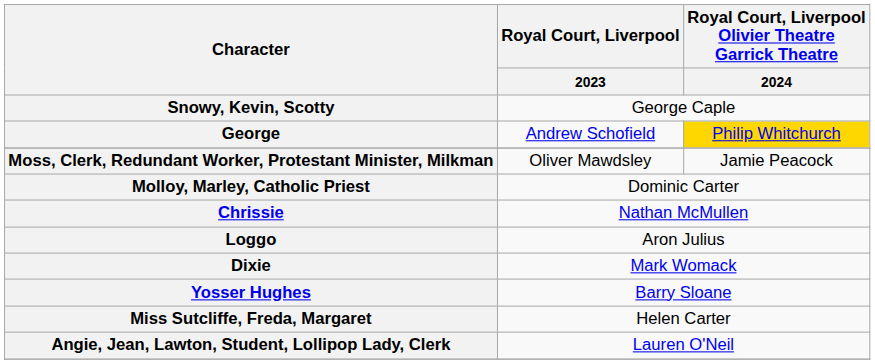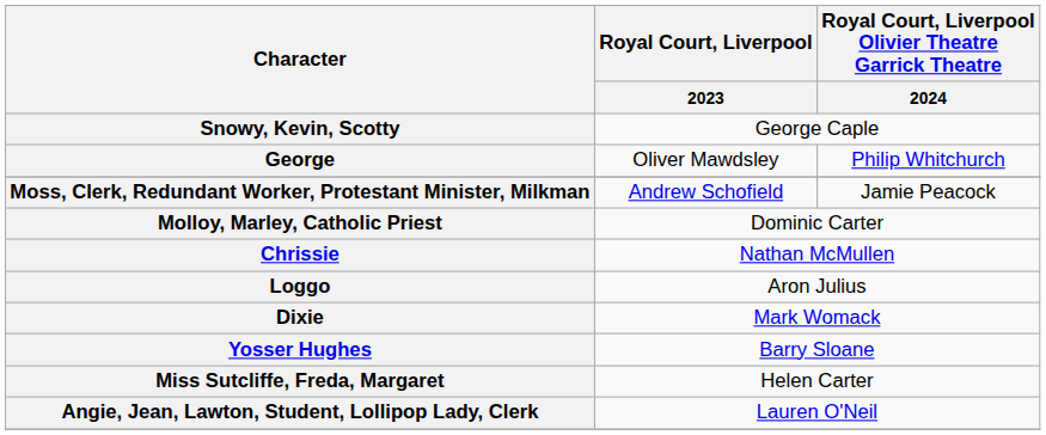George | Royal Court, Liverpool / 2023: Andrew Schofield -> Oliver Mawdsley
George | column 3: gold background -> no background
Moss, Clerk, Redundant Worker, Protestant Minister, Milkman | Royal Court, Liverpool / 2023: Oliver Mawdsley -> Andrew Schofield
